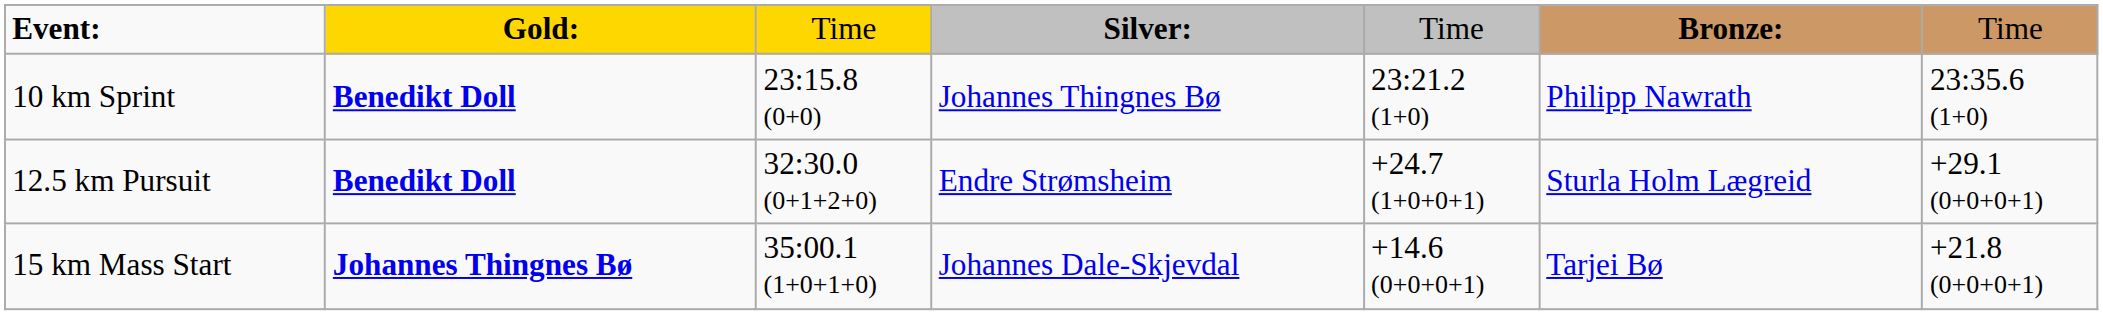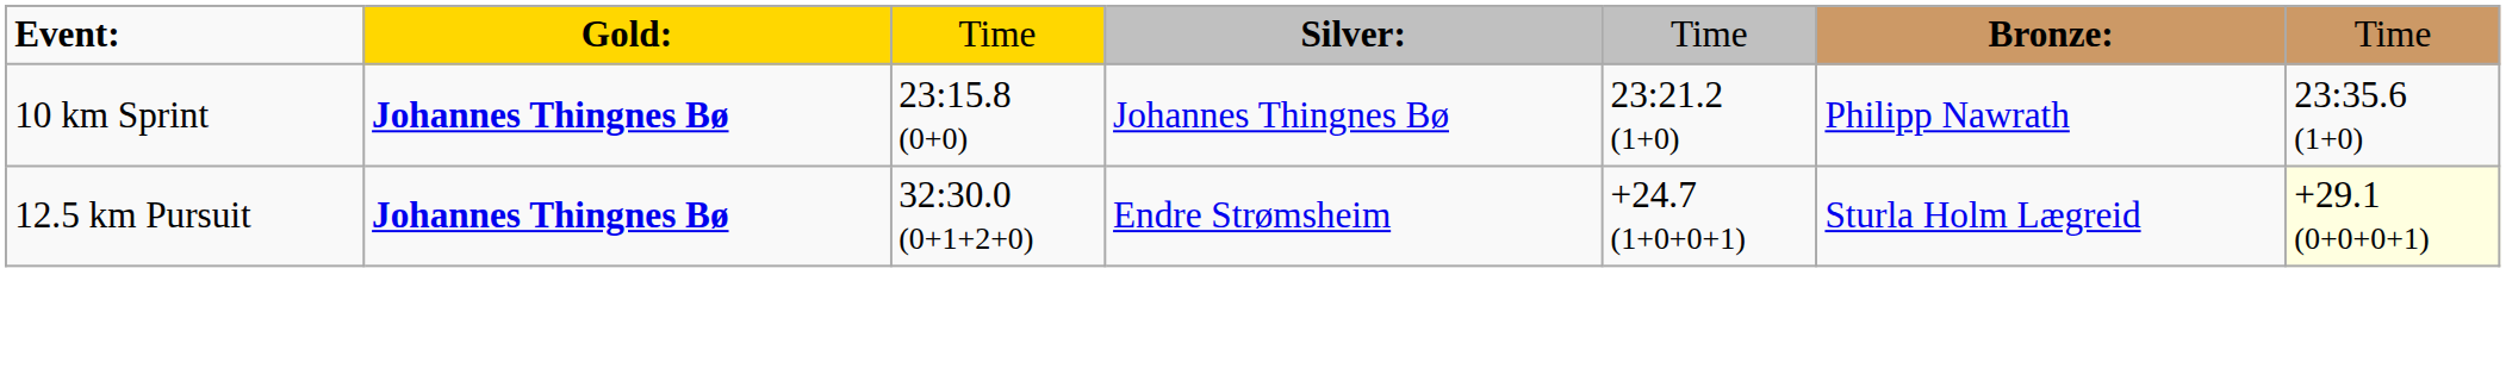10 km Sprint | column 2: Benedikt Doll -> Johannes Thingnes Bø
12.5 km Pursuit | column 2: Benedikt Doll -> Johannes Thingnes Bø
12.5 km Pursuit | column 7: no background -> lightyellow background
- row: 15 km Mass Start | Johannes Thingnes Bø | 35:00.1 (1+0+1+0) | Johannes Dale-Skjevdal | +14.6 (0+0+0+1) | Tarjei Bø | +21.8 (0+0+0+1)
